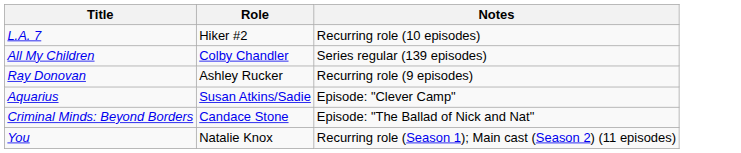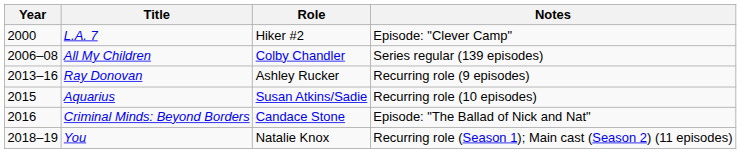+ column: Year | 2000 | 2006–08 | 2013–16 | 2015 | 2016 | 2018–19
L.A. 7 | Notes: Recurring role (10 episodes) -> Episode: "Clever Camp"
Aquarius | Notes: Episode: "Clever Camp" -> Recurring role (10 episodes)
